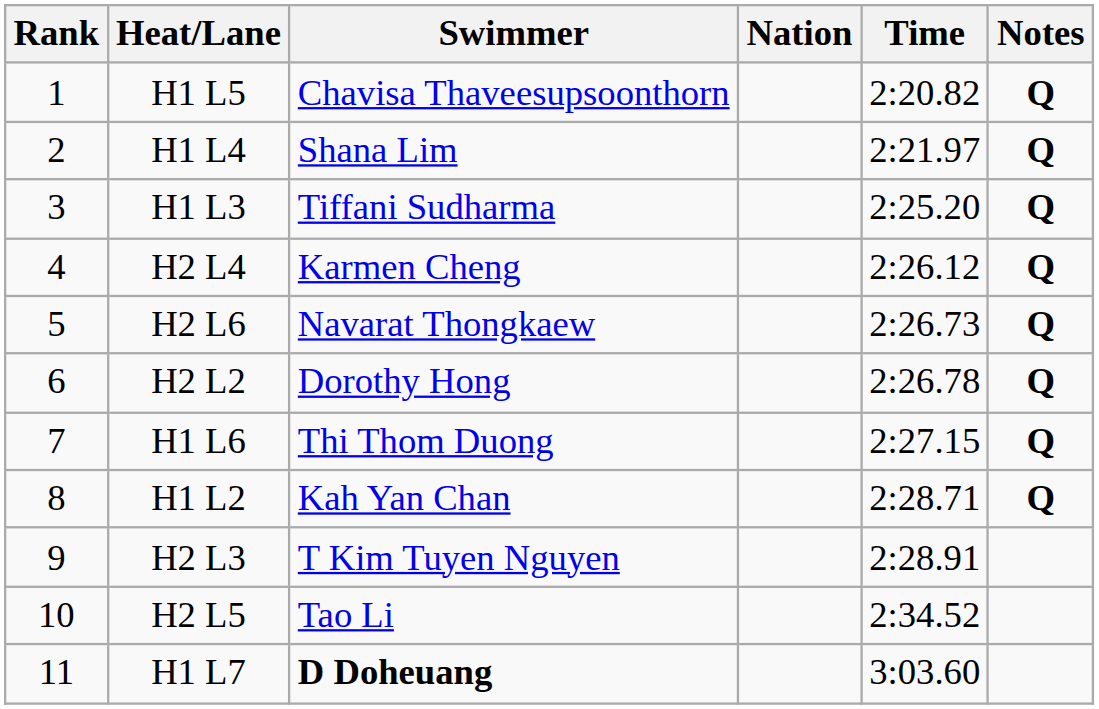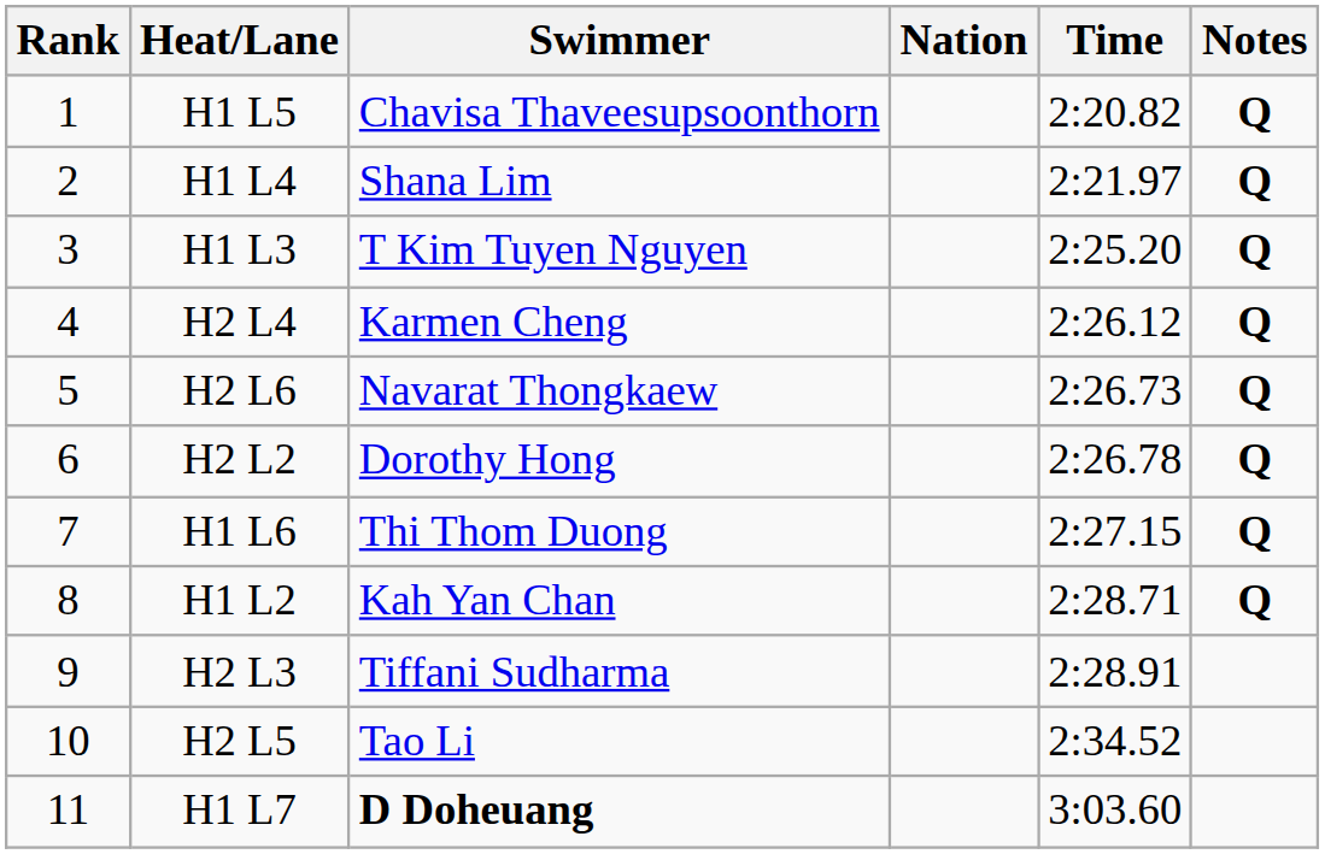H1 L3 | Swimmer: Tiffani Sudharma -> T Kim Tuyen Nguyen
H2 L3 | Swimmer: T Kim Tuyen Nguyen -> Tiffani Sudharma
